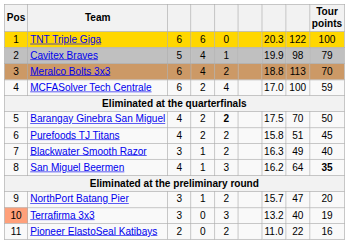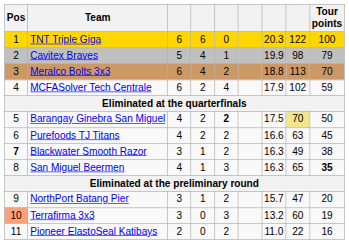MCFASolver Tech Centrale | column 7: 17.0 -> 17.9
MCFASolver Tech Centrale | column 8: 100 -> 102
Barangay Ginebra San Miguel | column 8: no background -> khaki background
Purefoods TJ Titans | column 7: 15.8 -> 16.6
Purefoods TJ Titans | column 8: 51 -> 63
Blackwater Smooth Razor | Pos: normal -> bold
Blackwater Smooth Razor | Tour points: 40 -> 38
San Miguel Beermen | column 7: 16.2 -> 16.3
San Miguel Beermen | column 8: 64 -> 65
Terrafirma 3x3 | column 8: 40 -> 60
